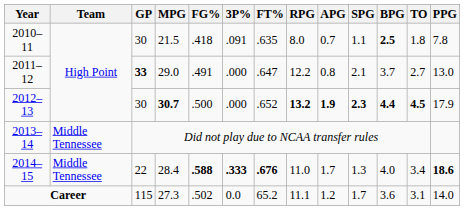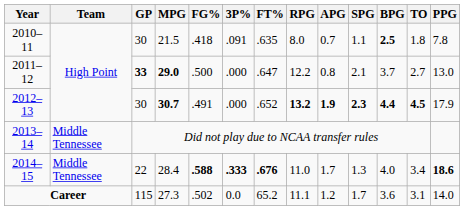2011–12 | MPG: normal -> bold
2011–12 | FG%: .491 -> .500
2012–13 | FG%: .500 -> .491
